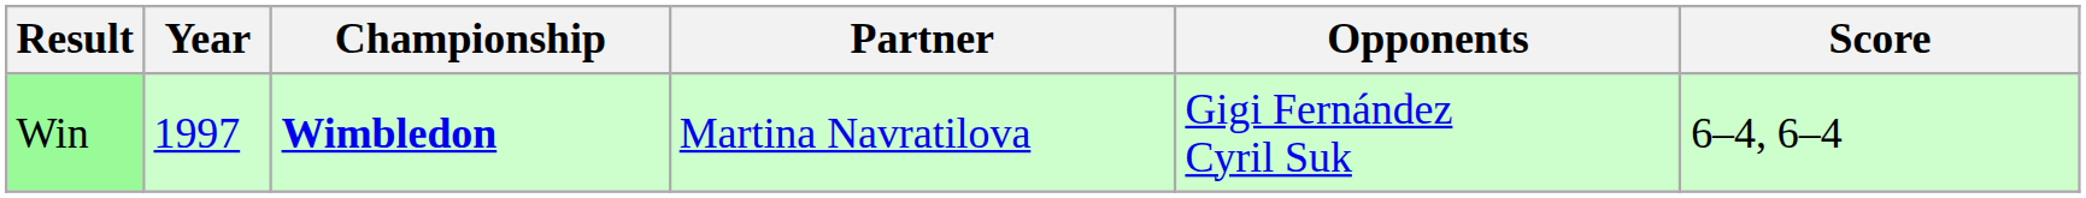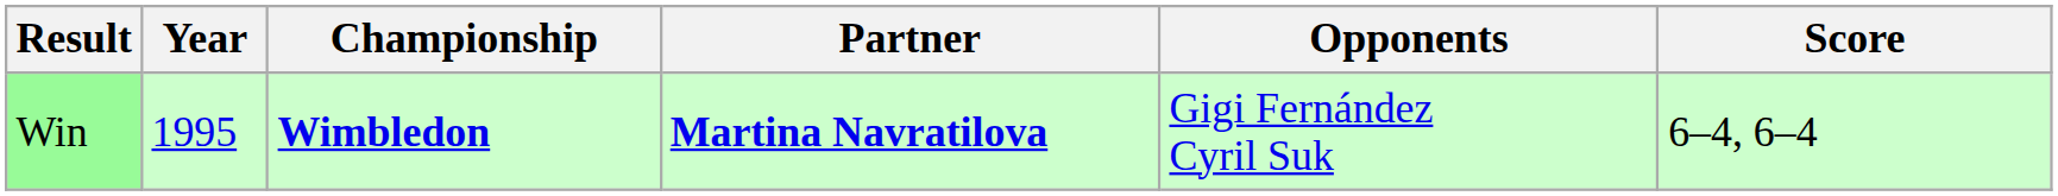Win | Year: 1997 -> 1995
Win | Partner: normal -> bold
